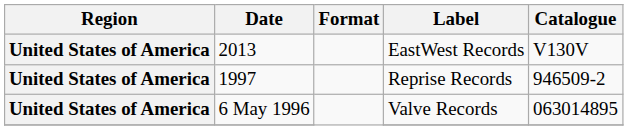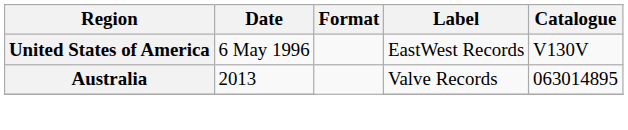EastWest Records | Date: 2013 -> 6 May 1996
- row: United States of America | 1997 | Reprise Records | 946509-2
Valve Records | Region: United States of America -> Australia
Valve Records | Date: 6 May 1996 -> 2013
